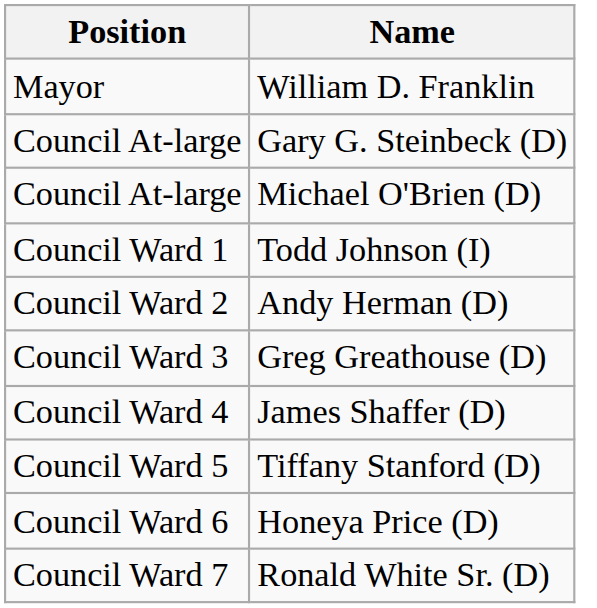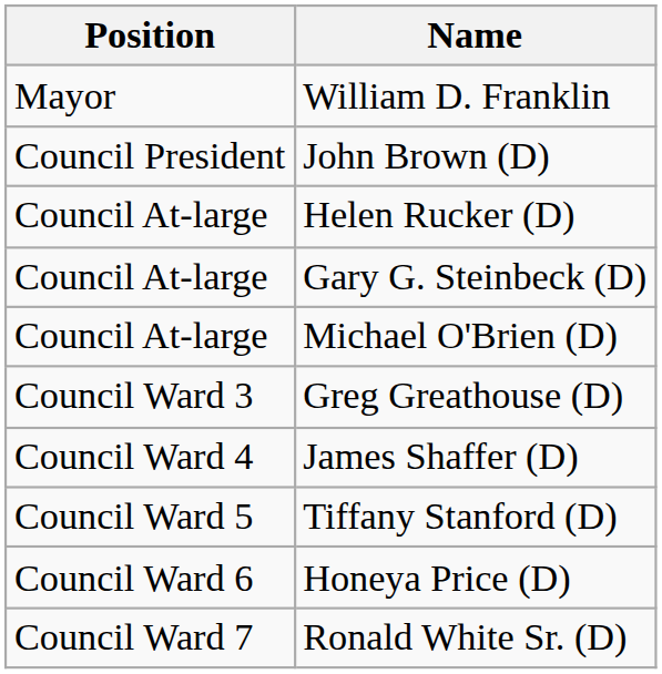+ row: Council President | John Brown (D)
+ row: Council At-large | Helen Rucker (D)
- row: Council Ward 1 | Todd Johnson (I)
- row: Council Ward 2 | Andy Herman (D)
